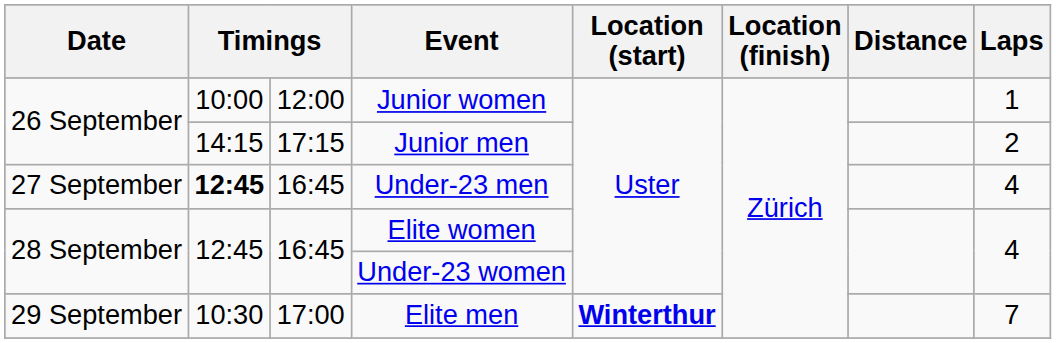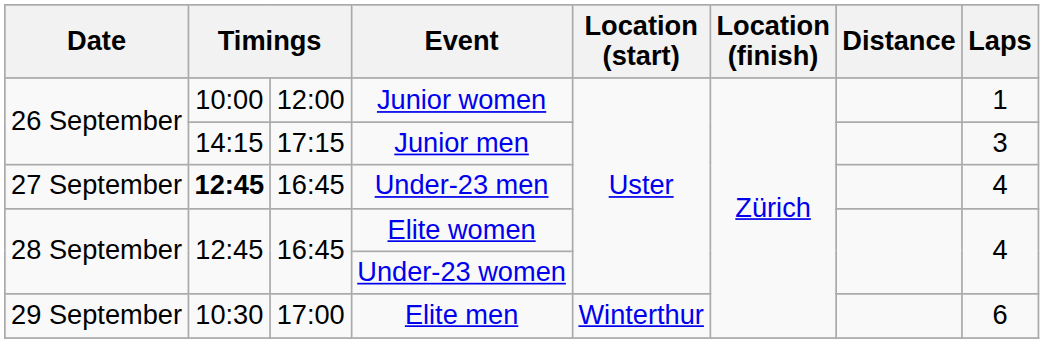Junior men | Laps: 2 -> 3
Elite men | Location (start): bold -> normal
Elite men | Laps: 7 -> 6
